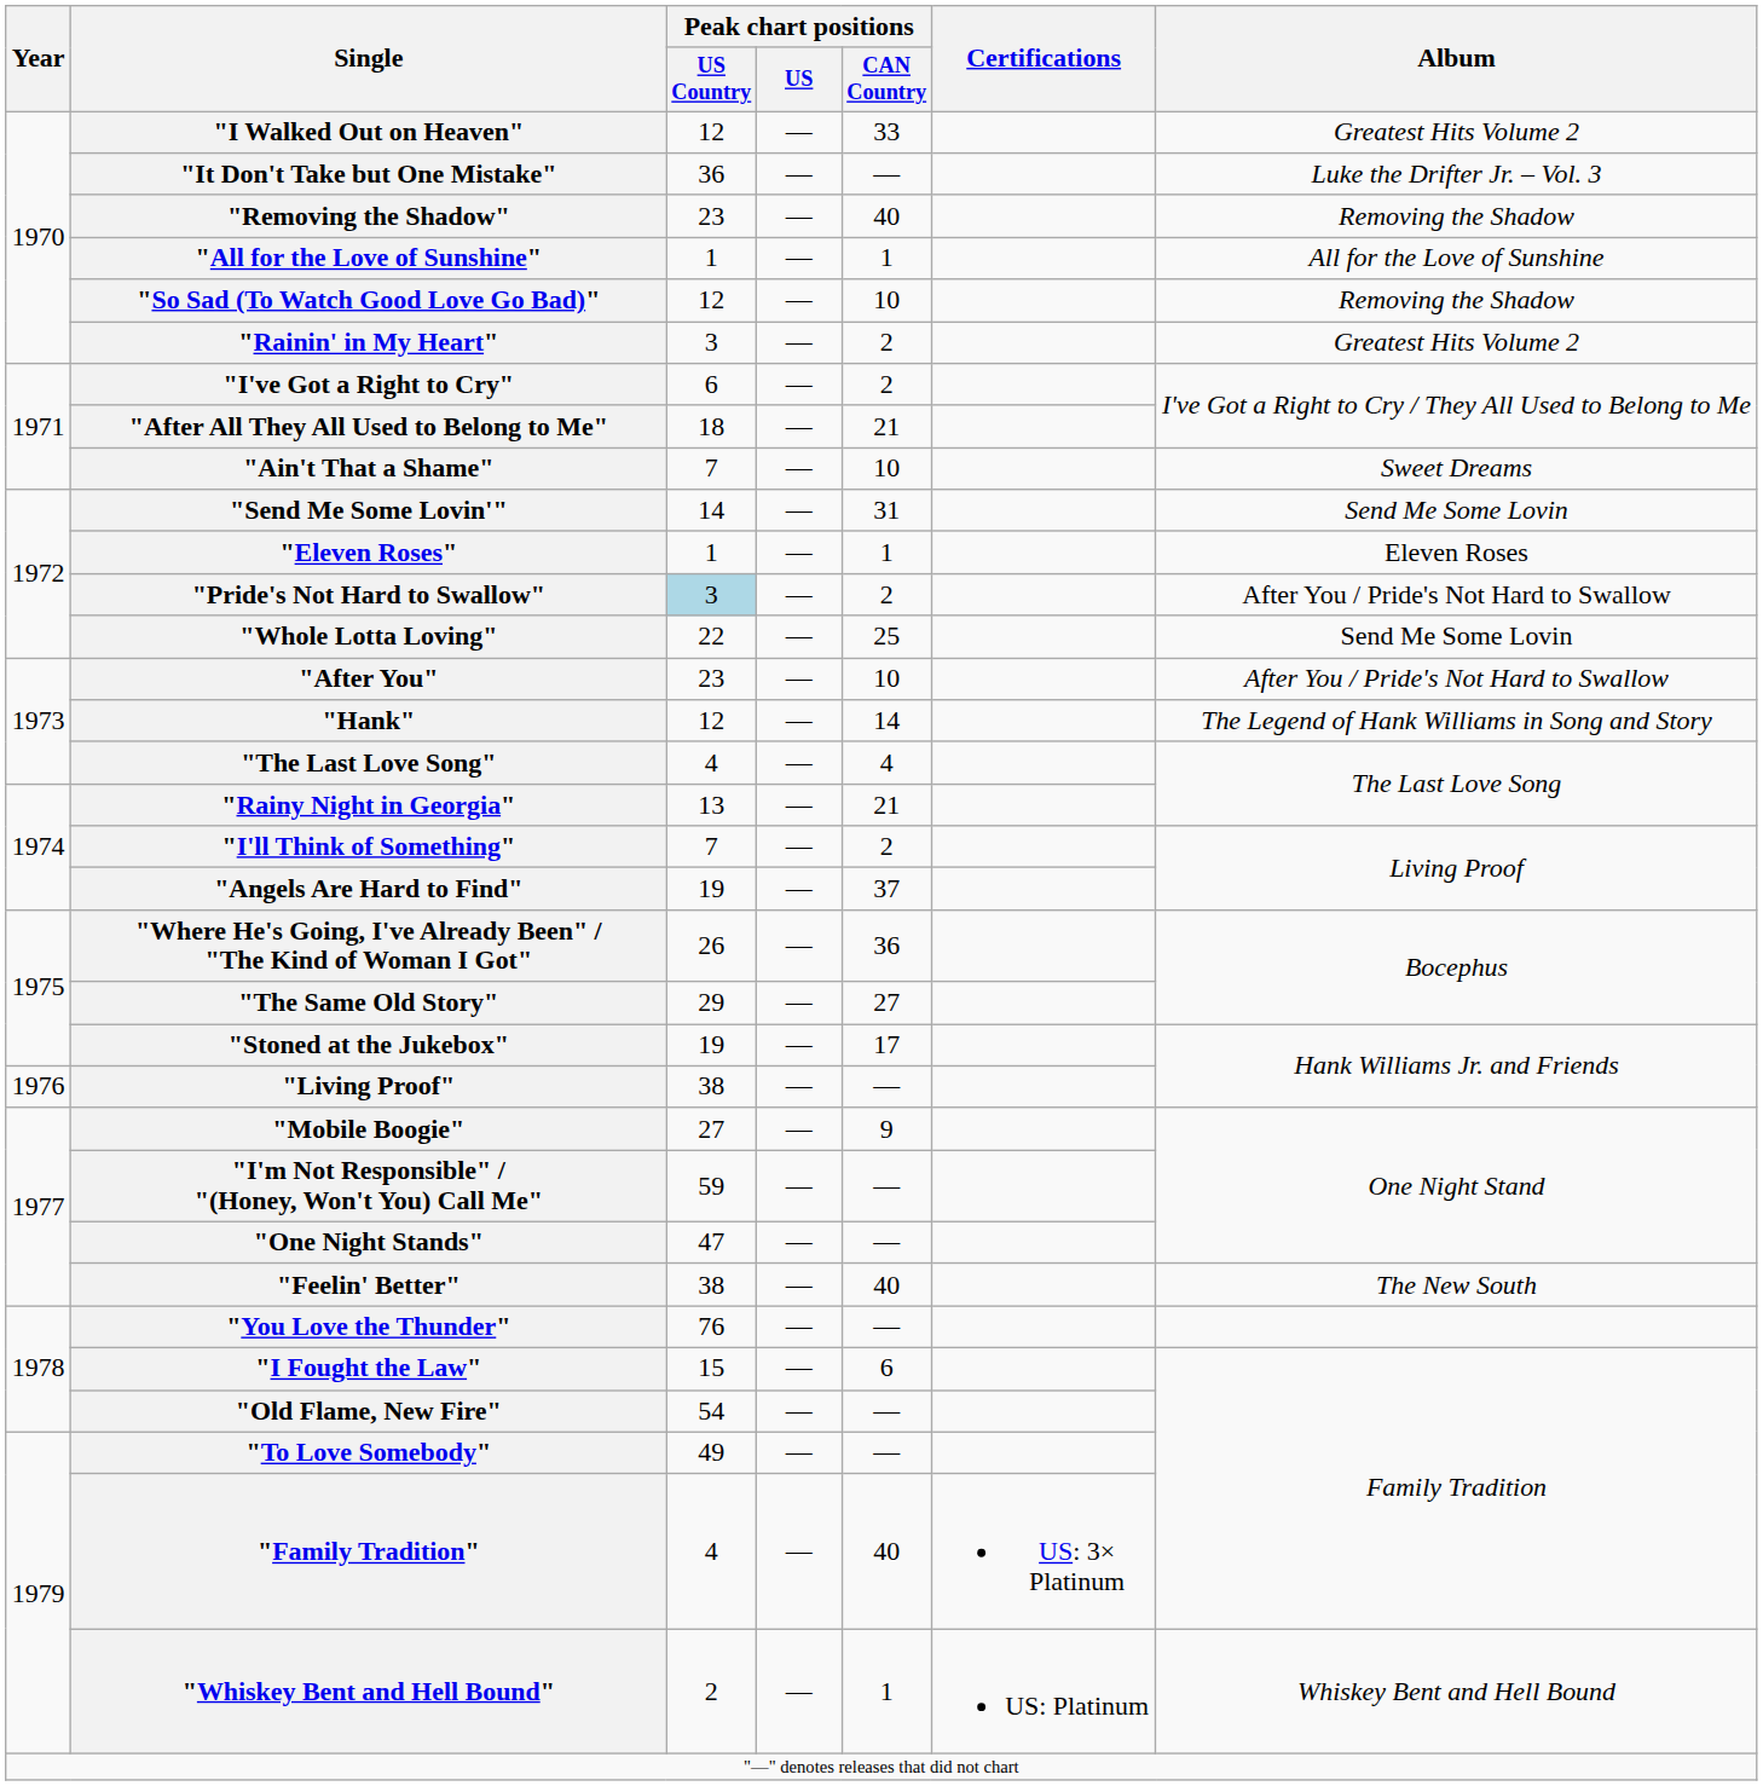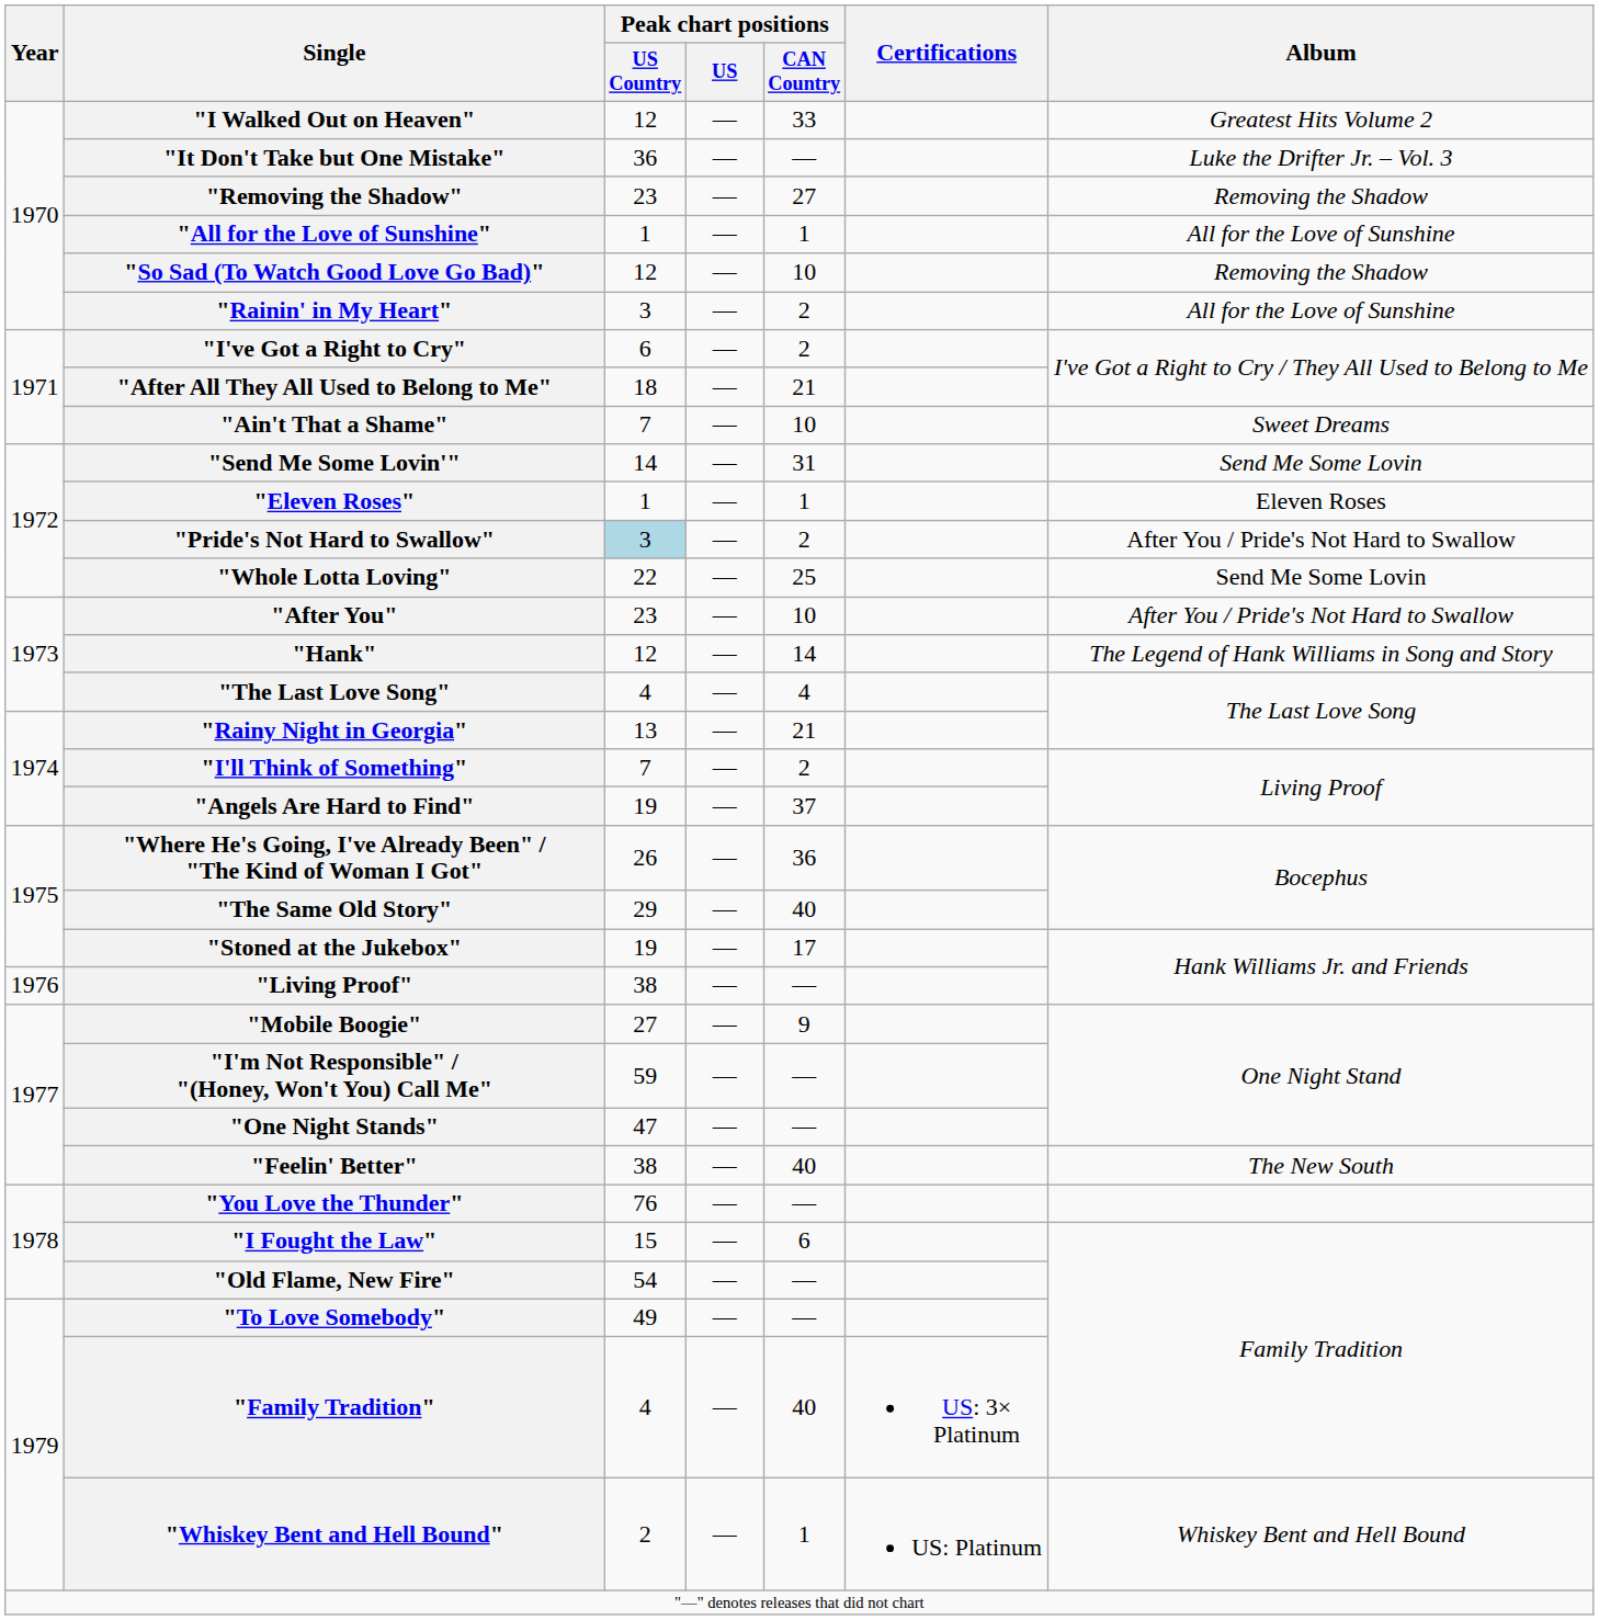"Removing the Shadow" | Peak chart positions / CAN Country: 40 -> 27
"Rainin' in My Heart" | Album: Greatest Hits Volume 2 -> All for the Love of Sunshine
"The Same Old Story" | Peak chart positions / CAN Country: 27 -> 40
